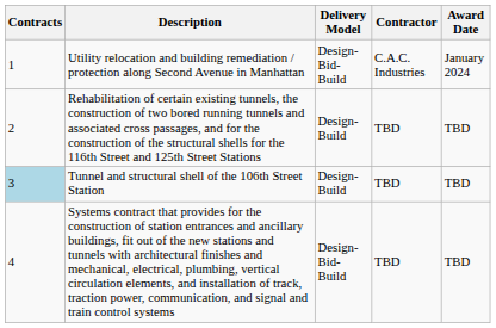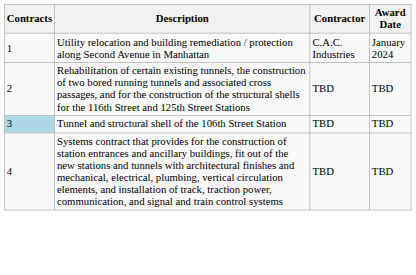- column: Delivery Model | Design-Bid-Build | Design-Build | Design-Build | Design-Bid-Build
